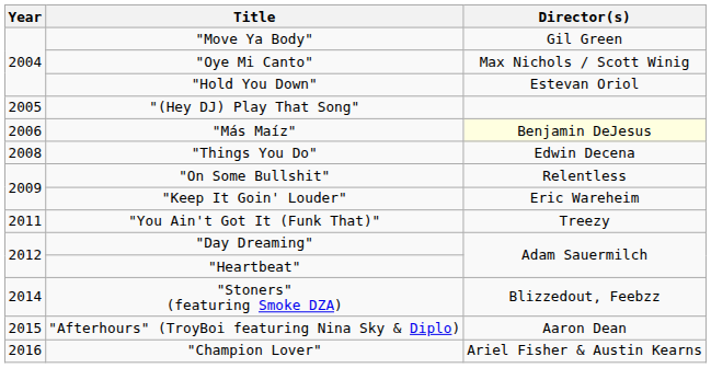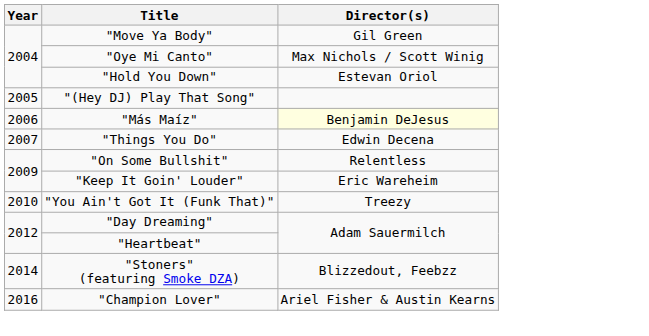"Things You Do" | Year: 2008 -> 2007
"You Ain't Got It (Funk That)" | Year: 2011 -> 2010
- row: 2015 | "Afterhours" (TroyBoi featuring Nina Sky & Diplo) | Aaron Dean
